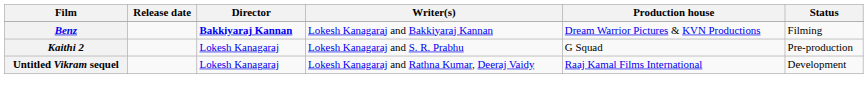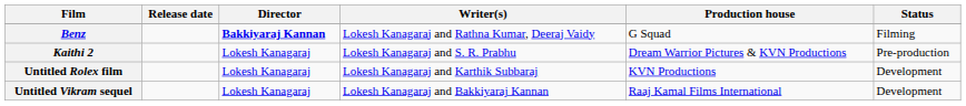Benz | Writer(s): Lokesh Kanagaraj and Bakkiyaraj Kannan -> Lokesh Kanagaraj and Rathna Kumar, Deeraj Vaidy
Benz | Production house: Dream Warrior Pictures & KVN Productions -> G Squad
Kaithi 2 | Production house: G Squad -> Dream Warrior Pictures & KVN Productions
+ row: Untitled Rolex film | Lokesh Kanagaraj | Lokesh Kanagaraj and Karthik Subbaraj | KVN Productions | Development
Untitled Vikram sequel | Writer(s): Lokesh Kanagaraj and Rathna Kumar, Deeraj Vaidy -> Lokesh Kanagaraj and Bakkiyaraj Kannan
